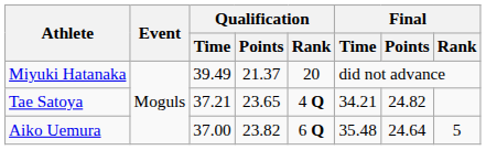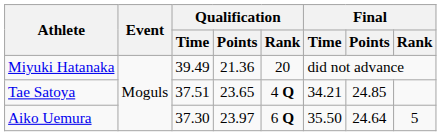Miyuki Hatanaka | Qualification / Points: 21.37 -> 21.36
Tae Satoya | Qualification / Time: 37.21 -> 37.51
Tae Satoya | Final / Points: 24.82 -> 24.85
Aiko Uemura | Qualification / Time: 37.00 -> 37.30
Aiko Uemura | Qualification / Points: 23.82 -> 23.97
Aiko Uemura | Final / Time: 35.48 -> 35.50
